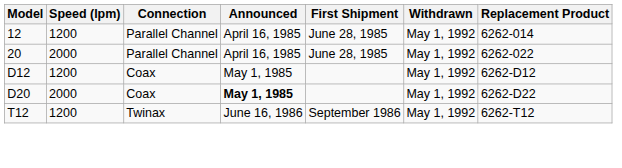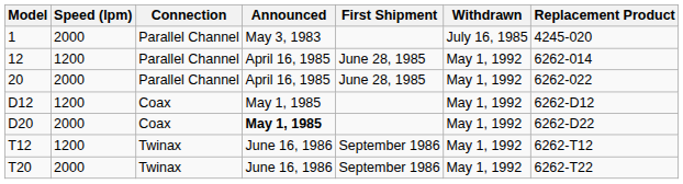+ row: 1 | 2000 | Parallel Channel | May 3, 1983 | July 16, 1985 | 4245-020
+ row: T20 | 2000 | Twinax | June 16, 1986 | September 1986 | May 1, 1992 | 6262-T22
